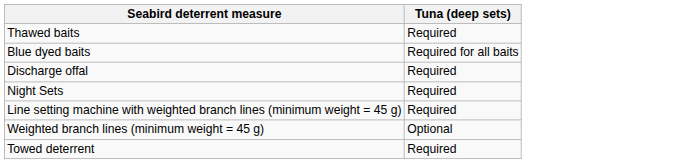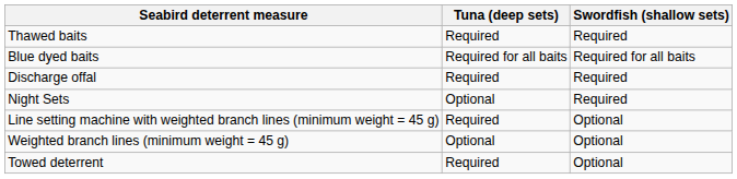+ column: Swordfish (shallow sets) | Required | Required for all baits | Required | Required | Optional | Optional | Optional
Night Sets | Tuna (deep sets): Required -> Optional
